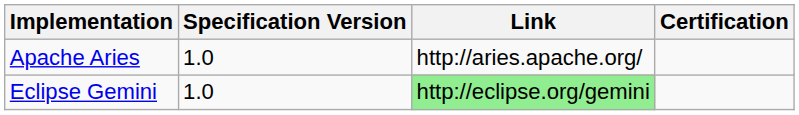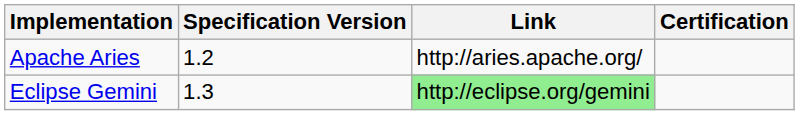Apache Aries | Specification Version: 1.0 -> 1.2
Eclipse Gemini | Specification Version: 1.0 -> 1.3
